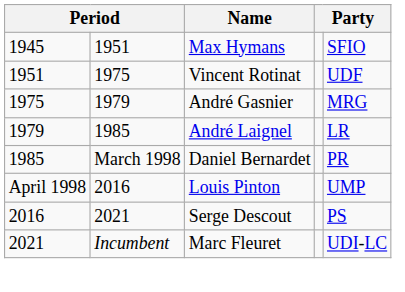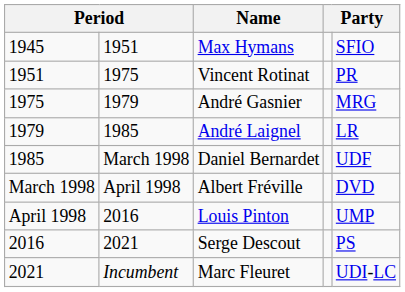Vincent Rotinat | column 5: UDF -> PR
Daniel Bernardet | column 5: PR -> UDF
+ row: March 1998 | April 1998 | Albert Fréville | DVD
